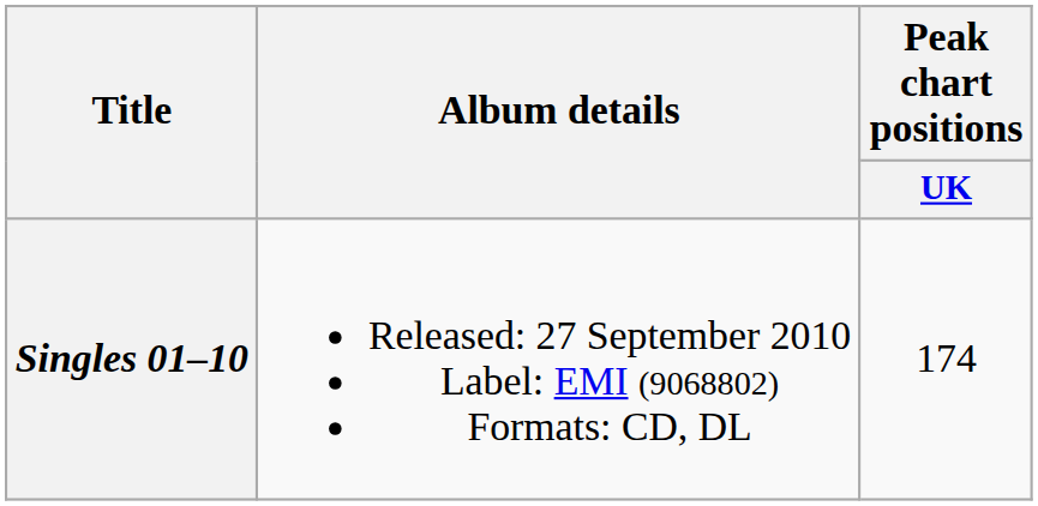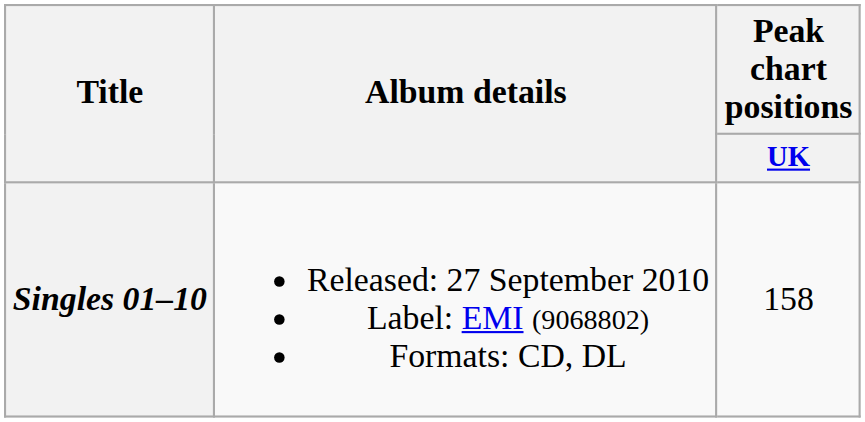Singles 01–10 | Peak chart positions / UK: 174 -> 158
